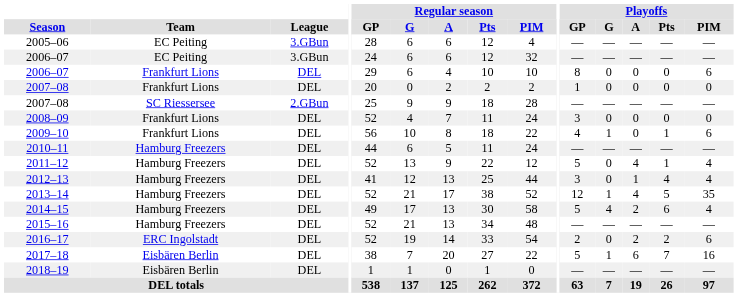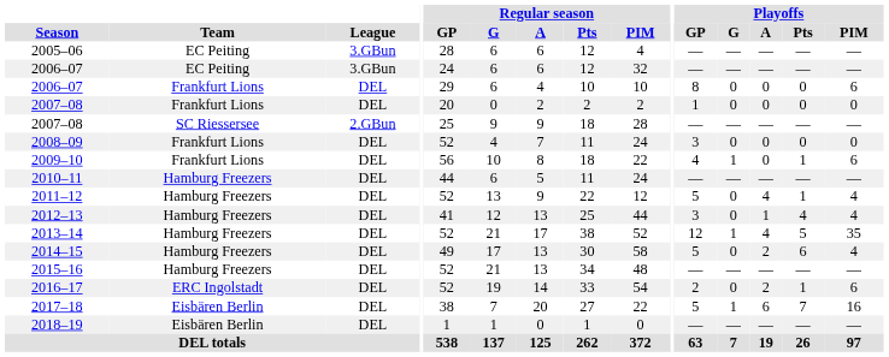2014–15 | Playoffs / G: 4 -> 0
2016–17 | Playoffs / Pts: 2 -> 1
